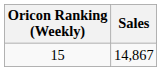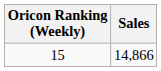15 | Sales: 14,867 -> 14,866
